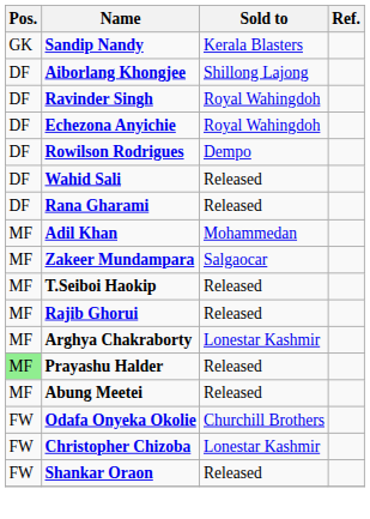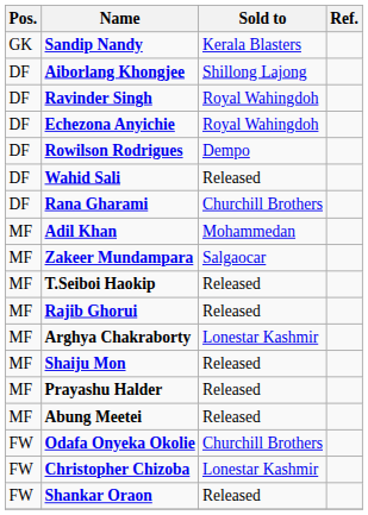Rana Gharami | Sold to: Released -> Churchill Brothers
+ row: MF | Shaiju Mon | Released
Prayashu Halder | Pos.: lightgreen background -> no background
